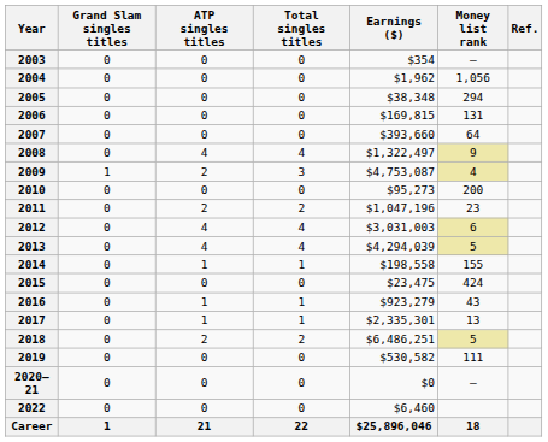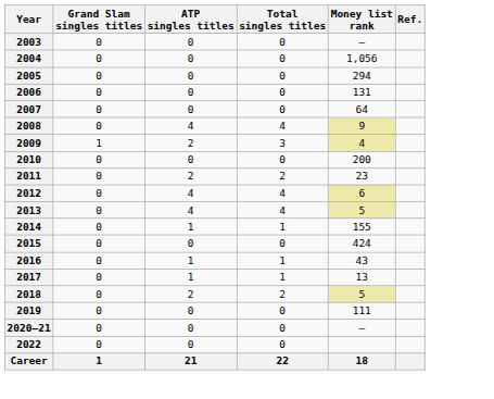- column: Earnings ($) | $354 | $1,962 | $38,348 | $169,815 | $393,660 | $1,322,497 | $4,753,087 | $95,273 | $1,047,196 | $3,031,003 | $4,294,039 | $198,558 | $23,475 | $923,279 | $2,335,301 | $6,486,251 | $530,582 | $0 | $6,460 | $25,896,046
